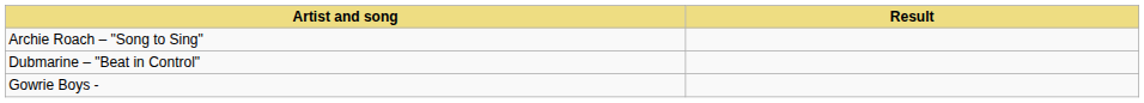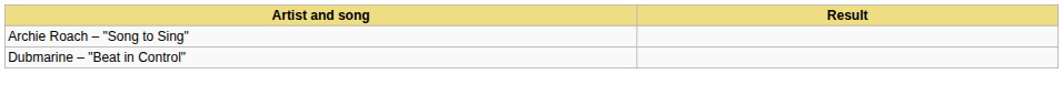- row: Gowrie Boys -
